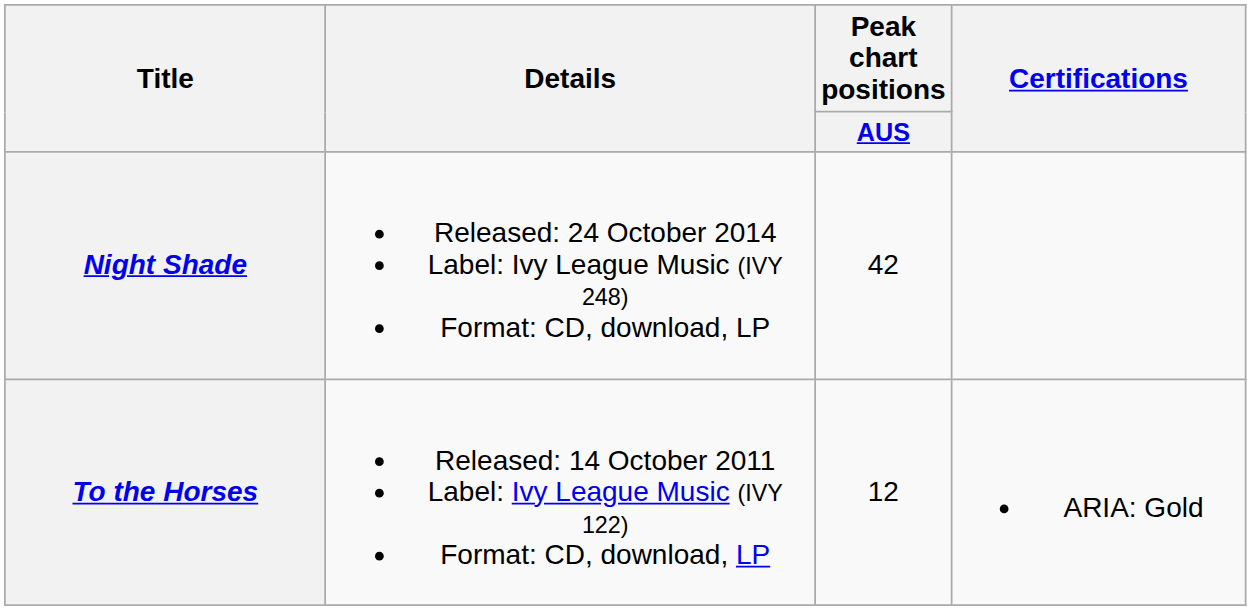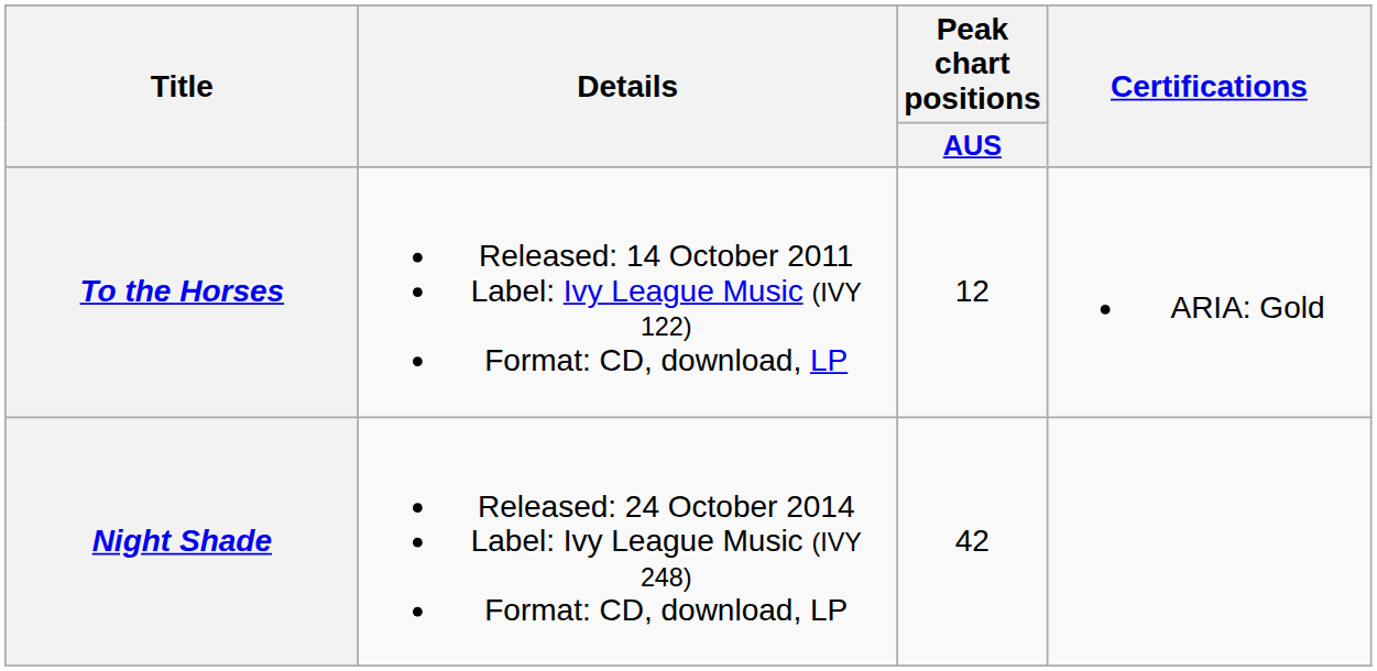rows swapped: To the Horses <-> Night Shade
